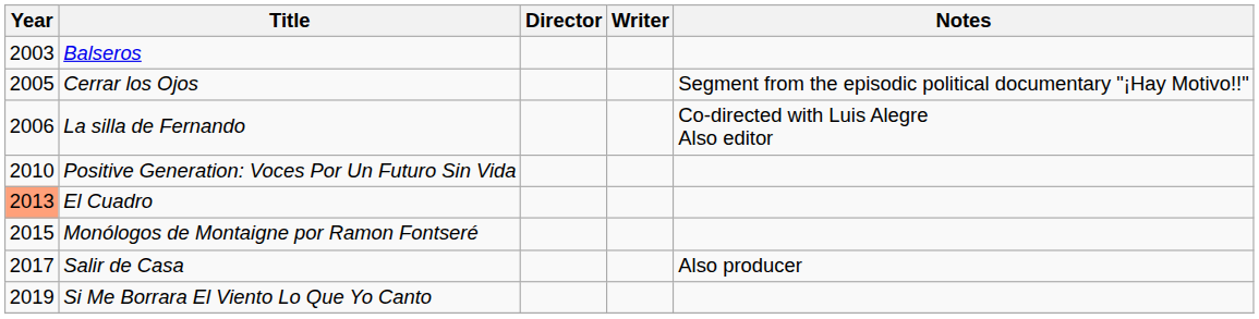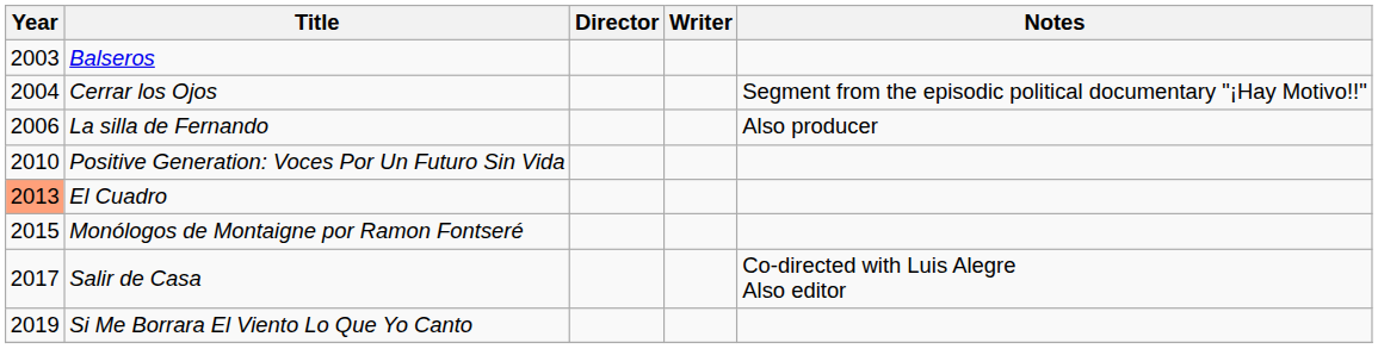Cerrar los Ojos | Year: 2005 -> 2004
La silla de Fernando | Notes: Co-directed with Luis Alegre Also editor -> Also producer
Salir de Casa | Notes: Also producer -> Co-directed with Luis Alegre Also editor
